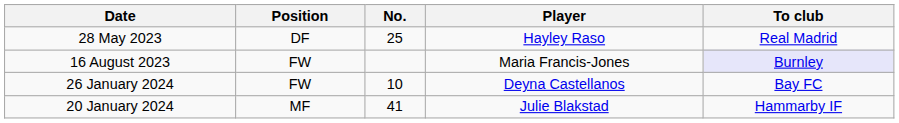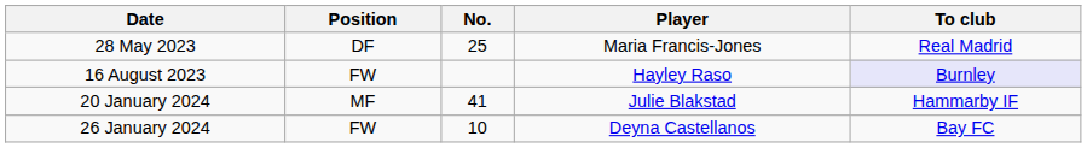28 May 2023 | Player: Hayley Raso -> Maria Francis-Jones
16 August 2023 | Player: Maria Francis-Jones -> Hayley Raso
rows swapped: 20 January 2024 <-> 26 January 2024
